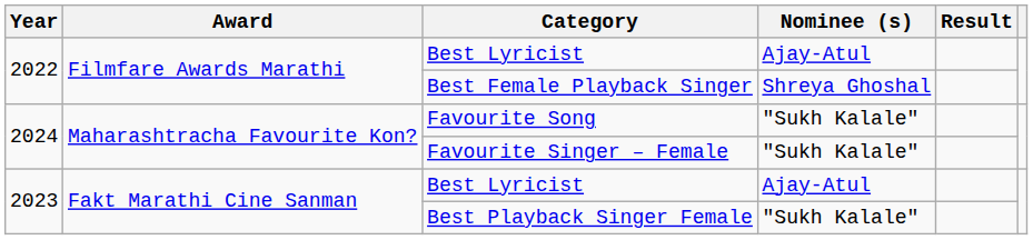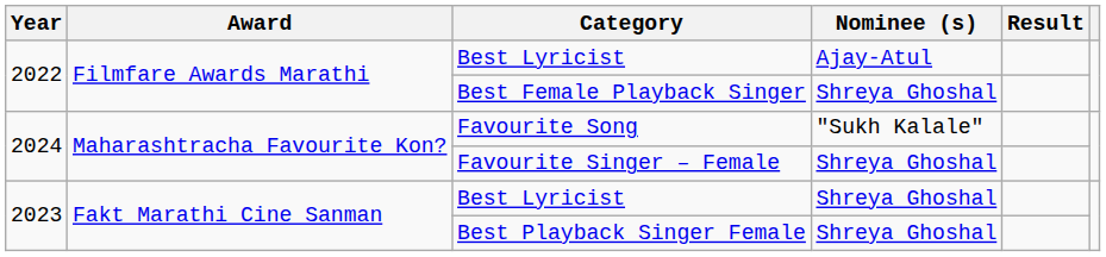Favourite Singer – Female | Nominee (s): "Sukh Kalale" -> Shreya Ghoshal
2023 / Best Lyricist | Nominee (s): Ajay-Atul -> Shreya Ghoshal
Best Playback Singer Female | Nominee (s): "Sukh Kalale" -> Shreya Ghoshal
